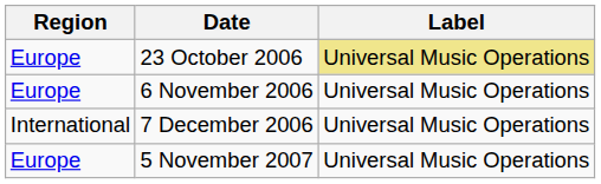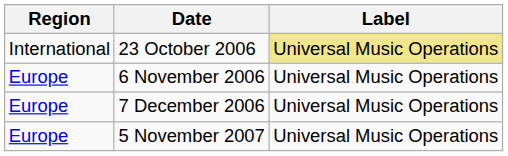23 October 2006 | Region: Europe -> International
7 December 2006 | Region: International -> Europe
